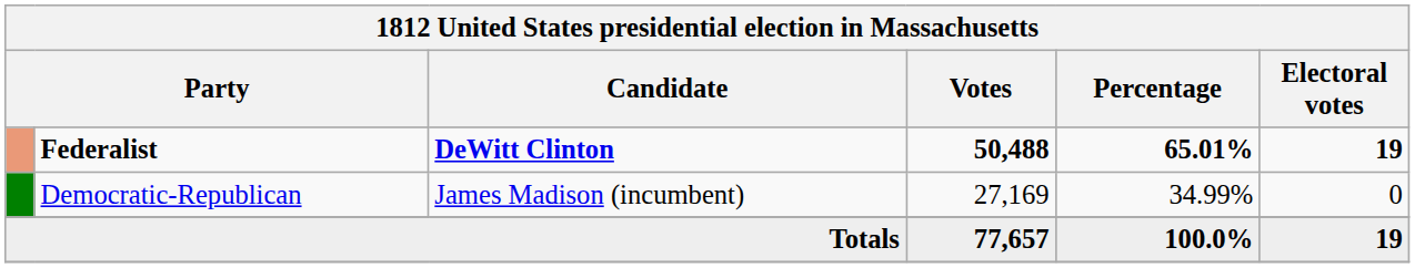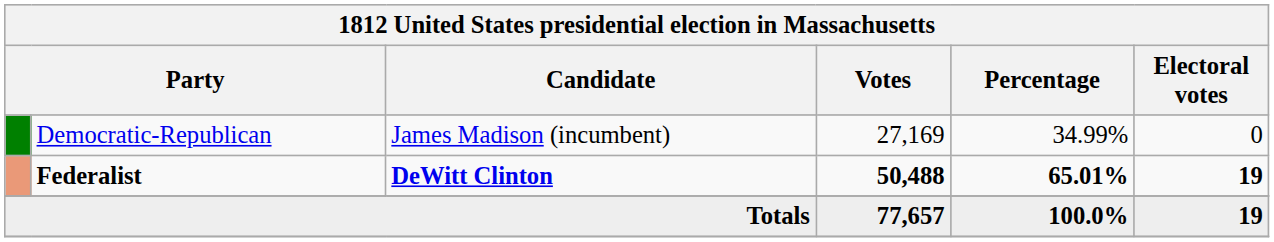rows swapped: Federalist <-> Democratic-Republican
